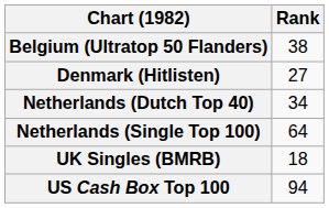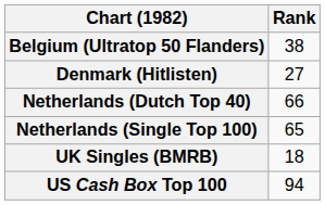Netherlands (Dutch Top 40) | Rank: 34 -> 66
Netherlands (Single Top 100) | Rank: 64 -> 65
